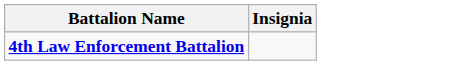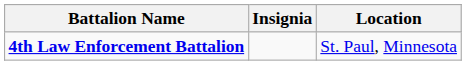+ column: Location | St. Paul, Minnesota
